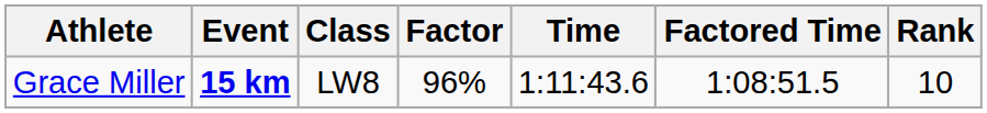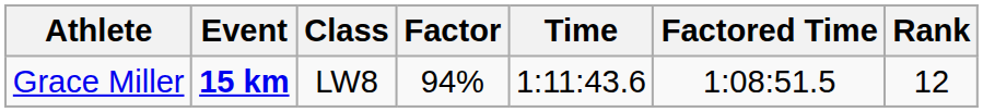Grace Miller | Factor: 96% -> 94%
Grace Miller | Rank: 10 -> 12
